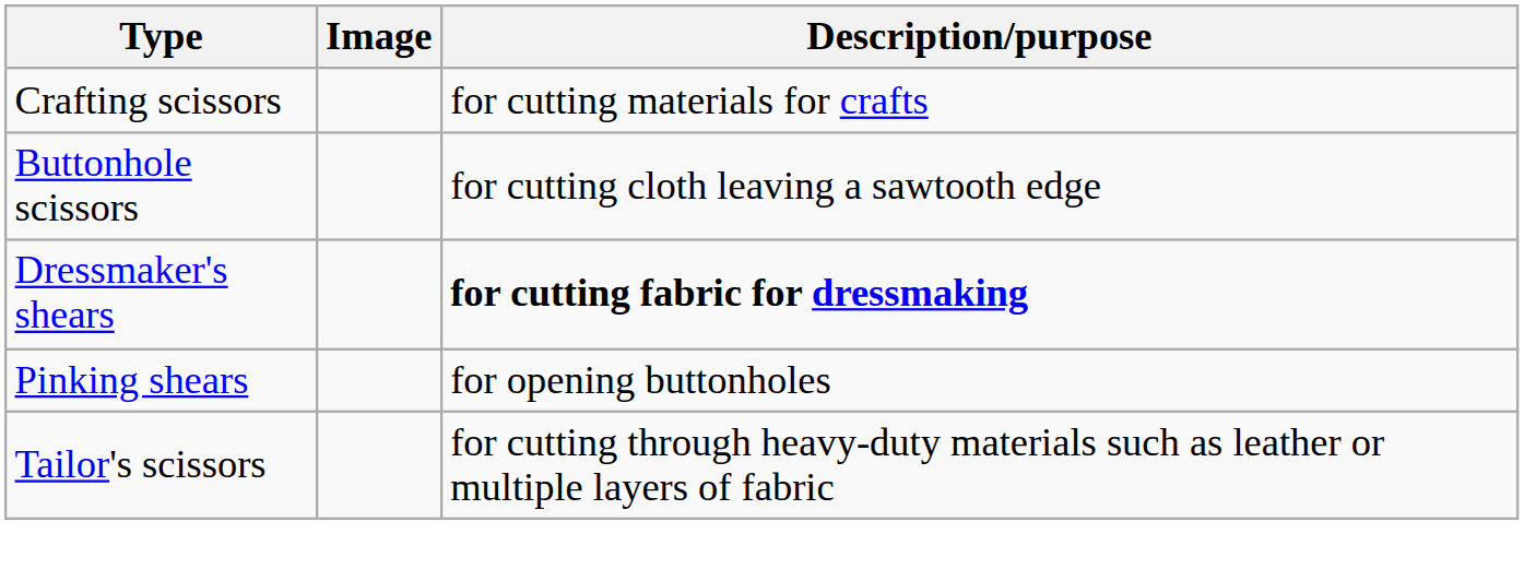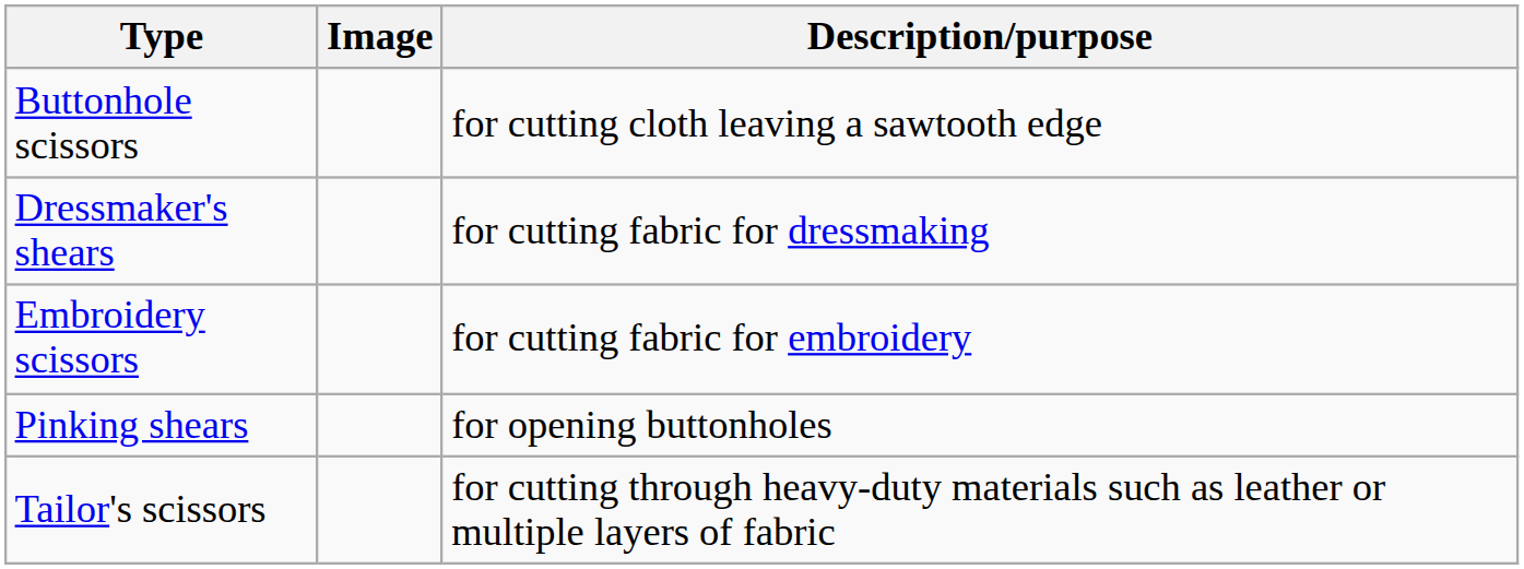- row: Crafting scissors | for cutting materials for crafts
Dressmaker's shears | Description/purpose: bold -> normal
+ row: Embroidery scissors | for cutting fabric for embroidery
